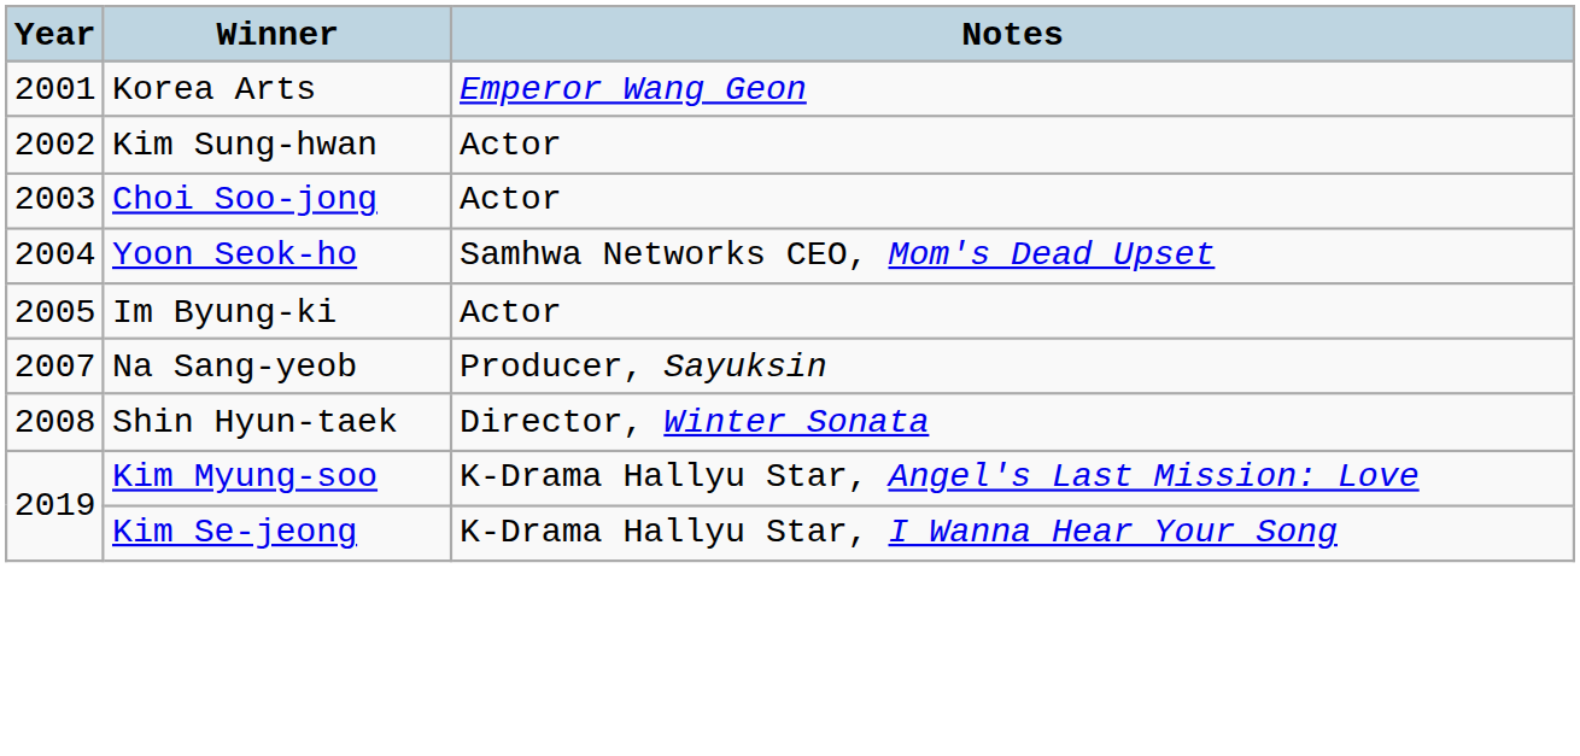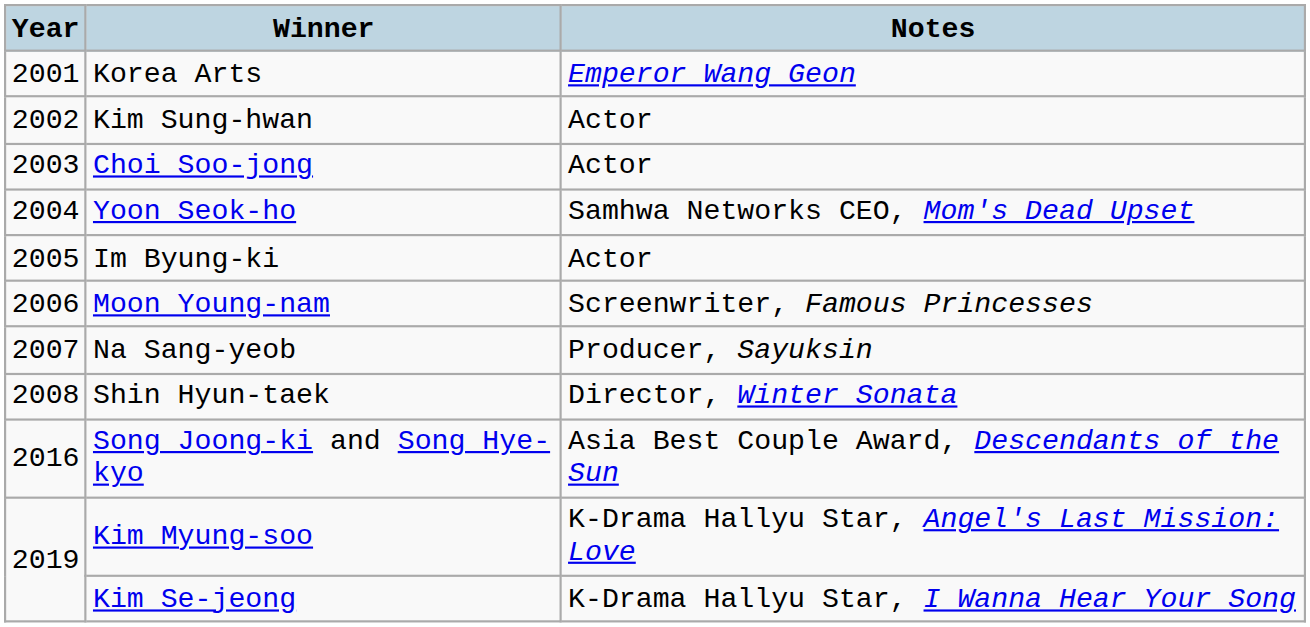+ row: 2006 | Moon Young-nam | Screenwriter, Famous Princesses
+ row: 2016 | Song Joong-ki and Song Hye-kyo | Asia Best Couple Award, Descendants of the Sun
